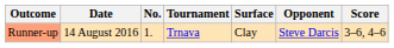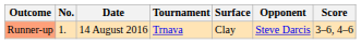columns swapped: No. <-> Date
